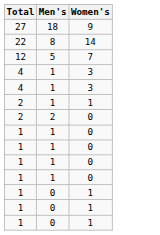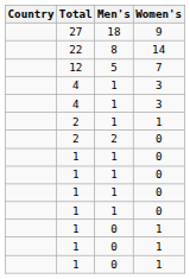+ column: Country
